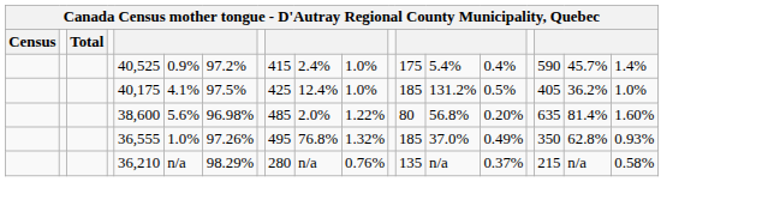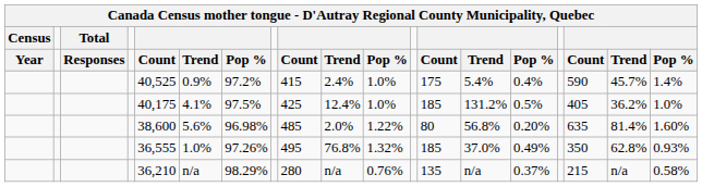+ row: Year | Responses | Count | Trend | Pop % | Count | Trend | Pop % | Count | Trend | Pop % | Count | Trend | Pop %
